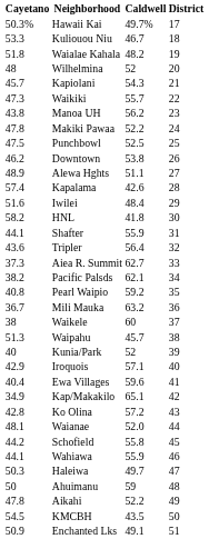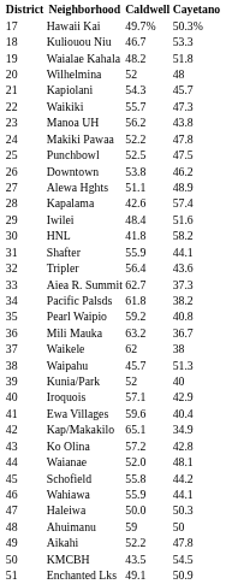columns swapped: District <-> Cayetano
Pacific Palsds | Caldwell: 62.1 -> 61.8
Waikele | Caldwell: 60 -> 62
Haleiwa | Caldwell: 49.7 -> 50.0
